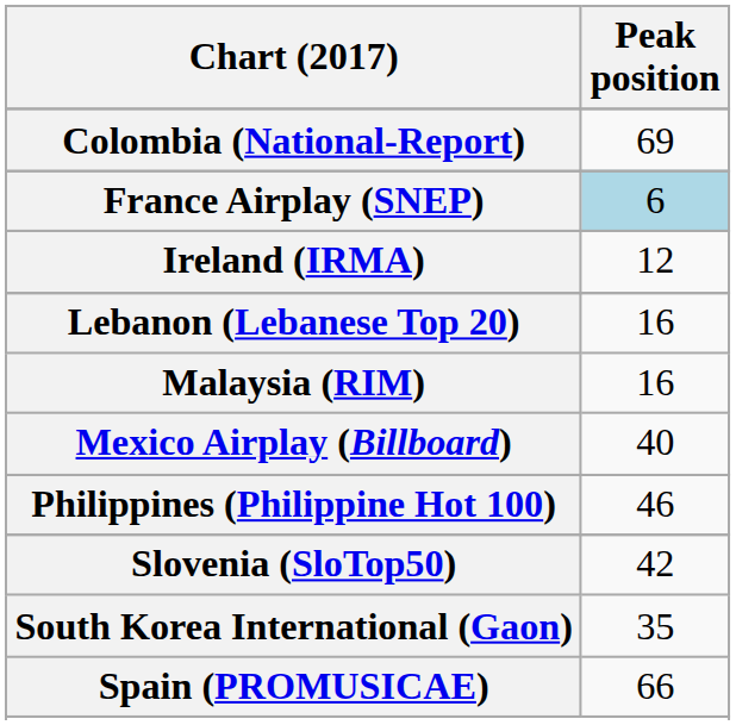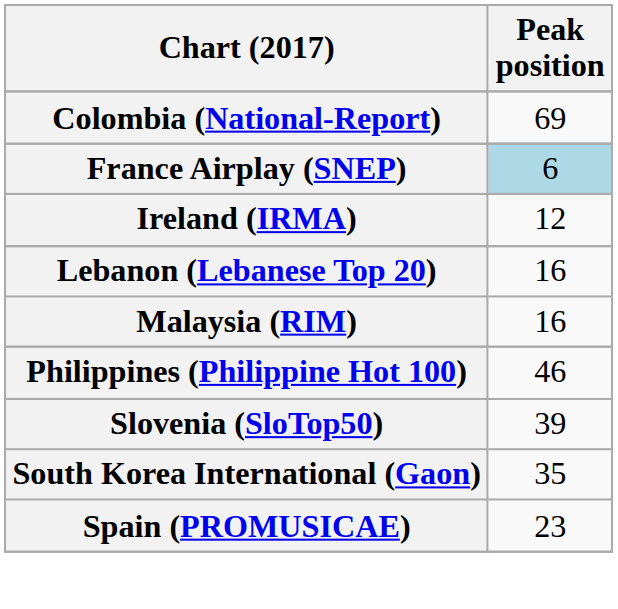- row: Mexico Airplay (Billboard) | 40
Slovenia (SloTop50) | Peak position: 42 -> 39
Spain (PROMUSICAE) | Peak position: 66 -> 23
